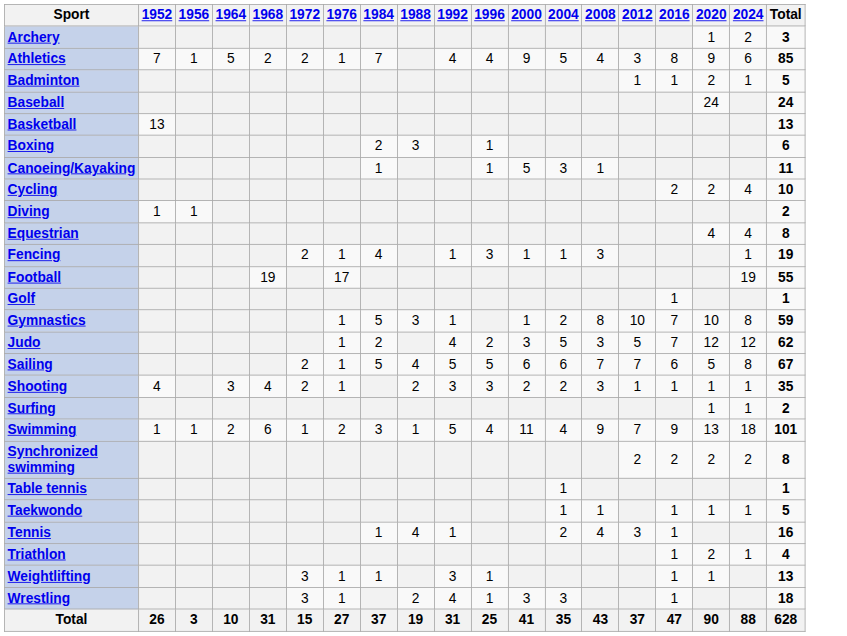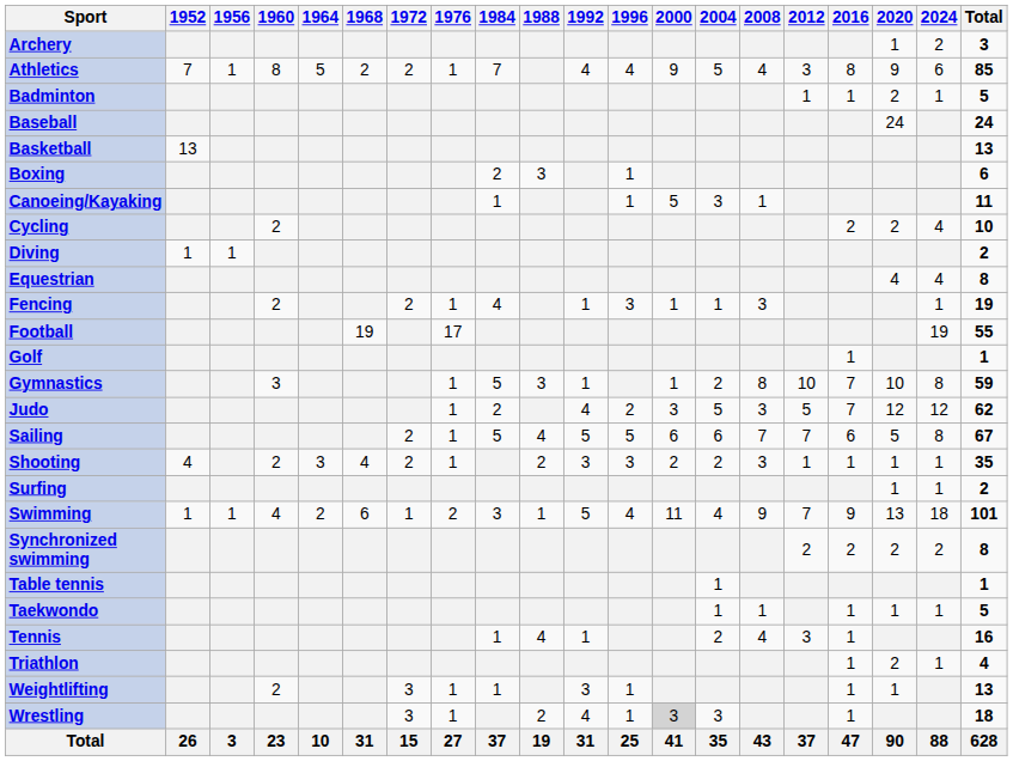+ column: 1960 | 8 | 2 | 2 | 3 | 2 | 4 | 2 | 23
Wrestling | 2000: no background -> lightgrey background
